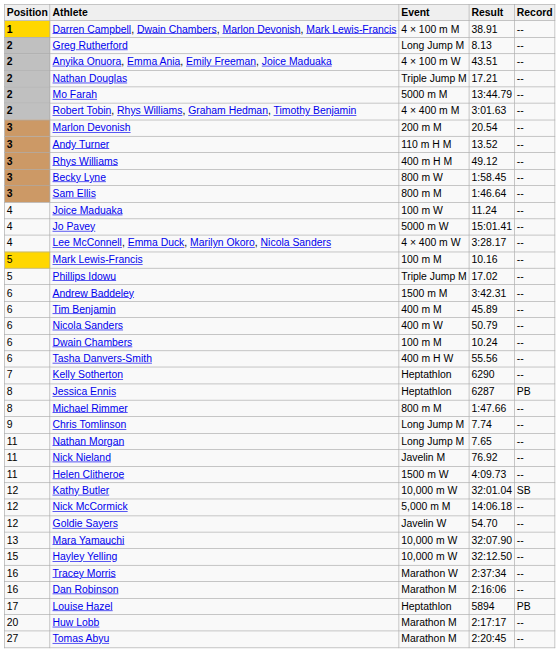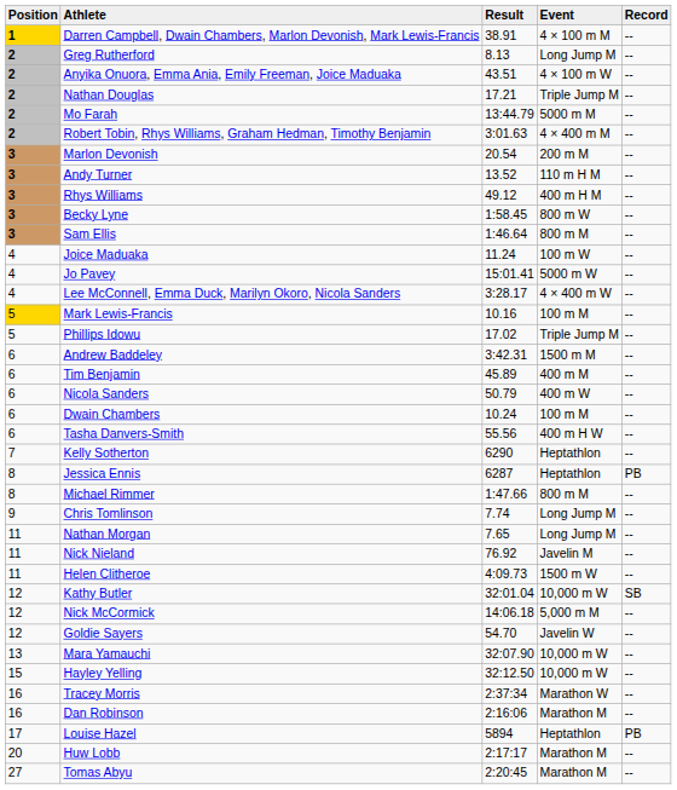columns swapped: Event <-> Result
